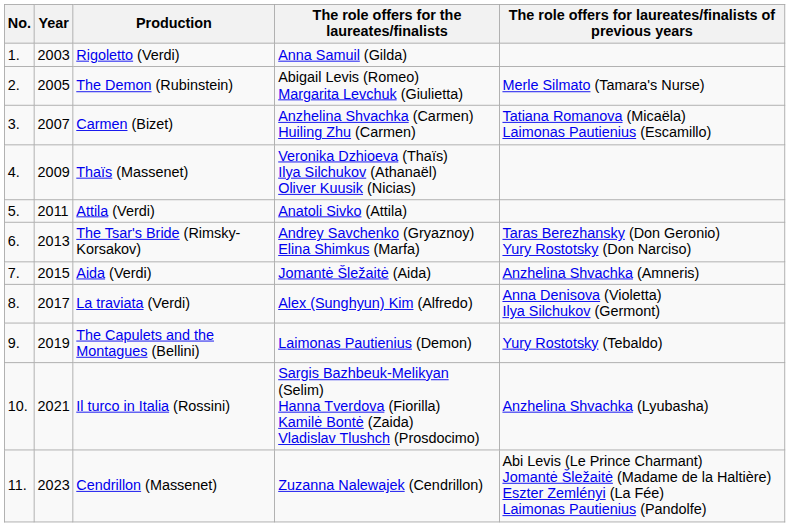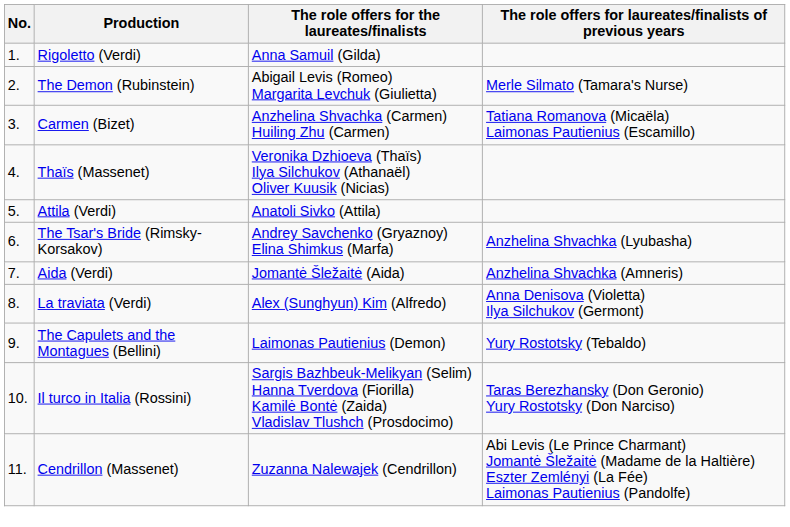- column: Year | 2003 | 2005 | 2007 | 2009 | 2011 | 2013 | 2015 | 2017 | 2019 | 2021 | 2023
The Tsar's Bride (Rimsky-Korsakov) | The role offers for laureates/finalists of previous years: Taras Berezhansky (Don Geronio) Yury Rostotsky (Don Narciso) -> Anzhelina Shvachka (Lyubasha)
Il turco in Italia (Rossini) | The role offers for laureates/finalists of previous years: Anzhelina Shvachka (Lyubasha) -> Taras Berezhansky (Don Geronio) Yury Rostotsky (Don Narciso)
